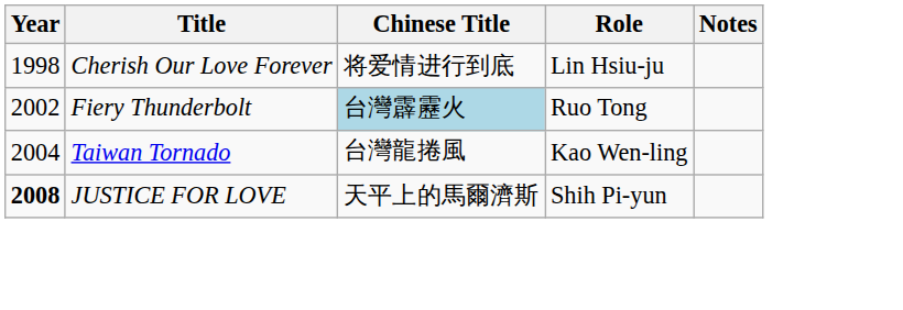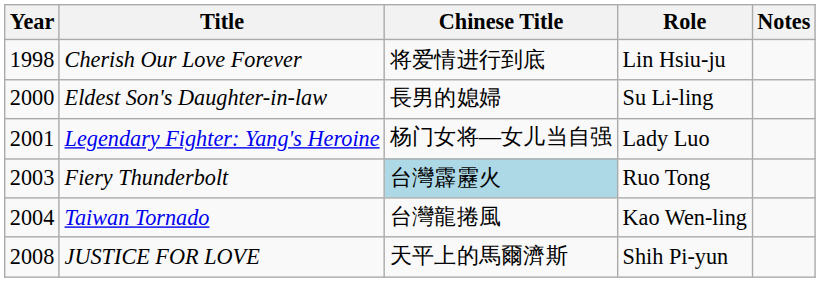+ row: 2000 | Eldest Son's Daughter-in-law | 長男的媳婦 | Su Li-ling
+ row: 2001 | Legendary Fighter: Yang's Heroine | 杨门女将—女儿当自强 | Lady Luo
Fiery Thunderbolt | Year: 2002 -> 2003
JUSTICE FOR LOVE | Year: bold -> normal
